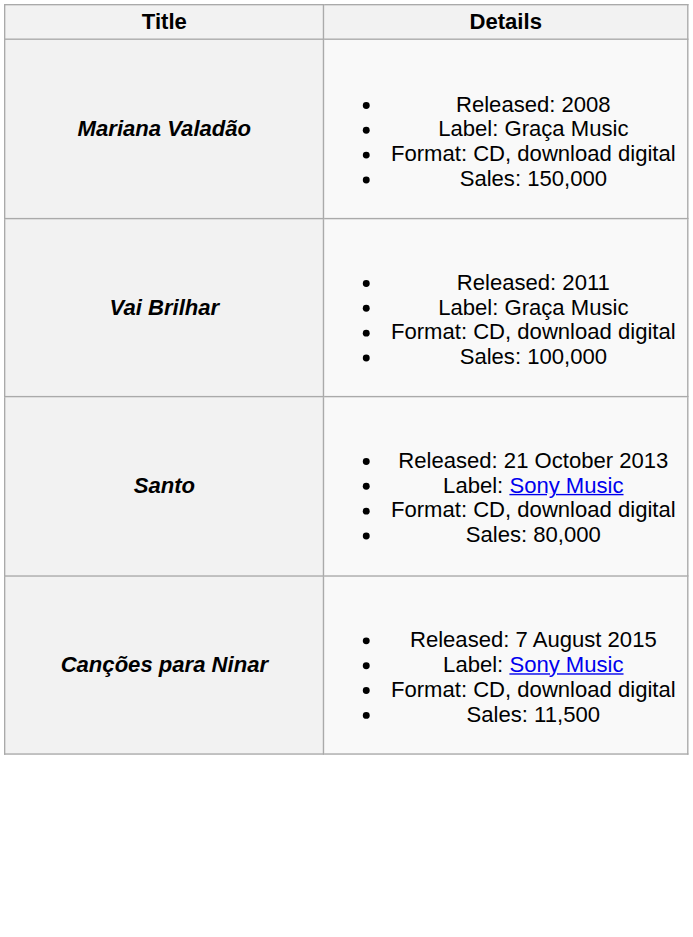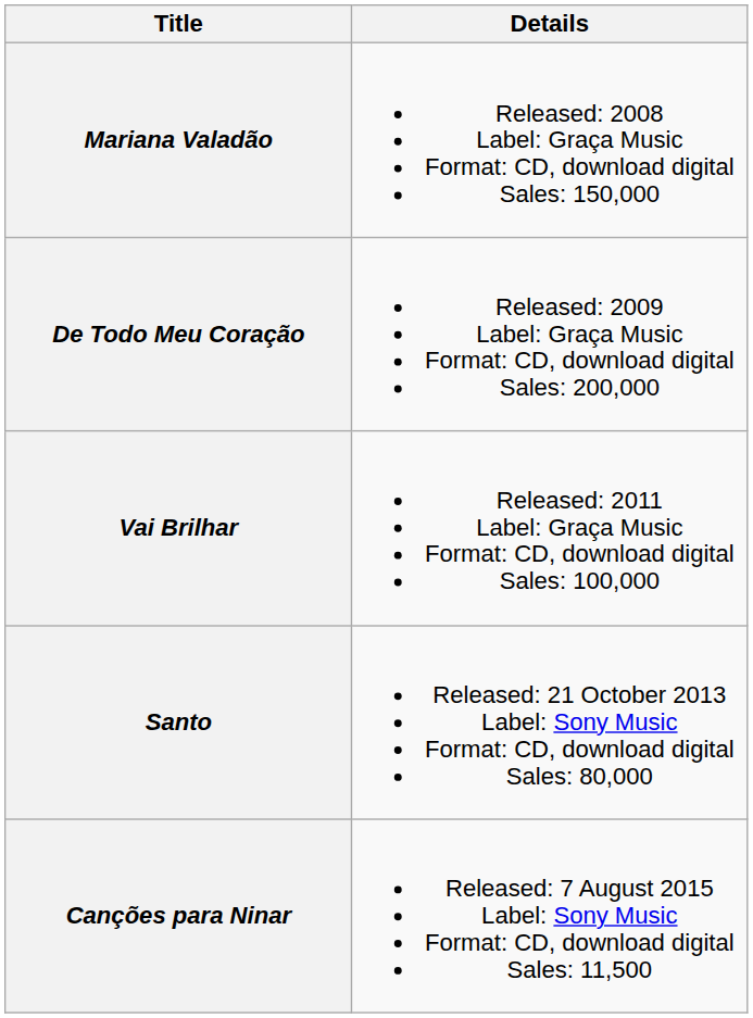+ row: De Todo Meu Coração | Released: 2009 Label: Graça Music Format: CD, download digital Sales: 200,000
